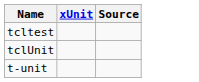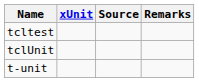+ column: Remarks
